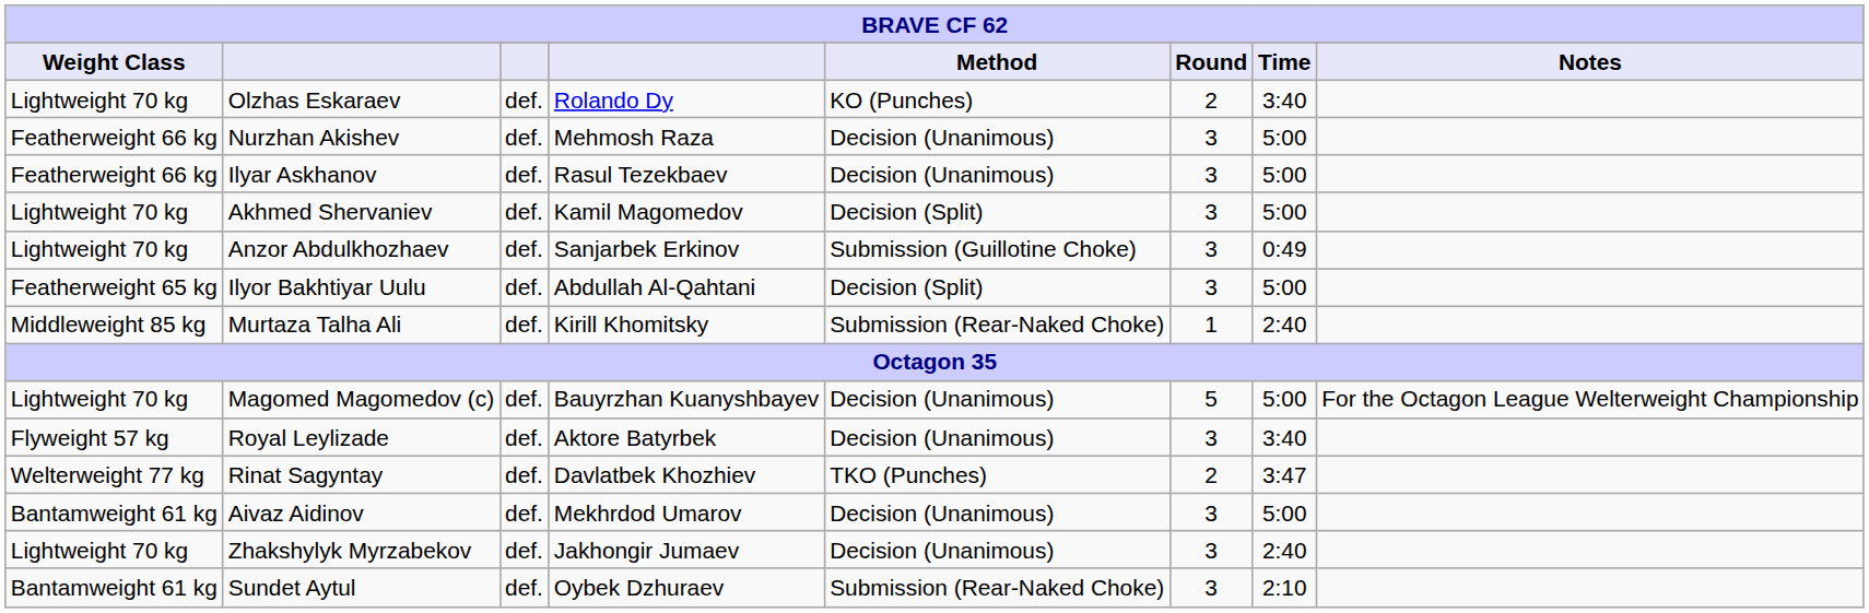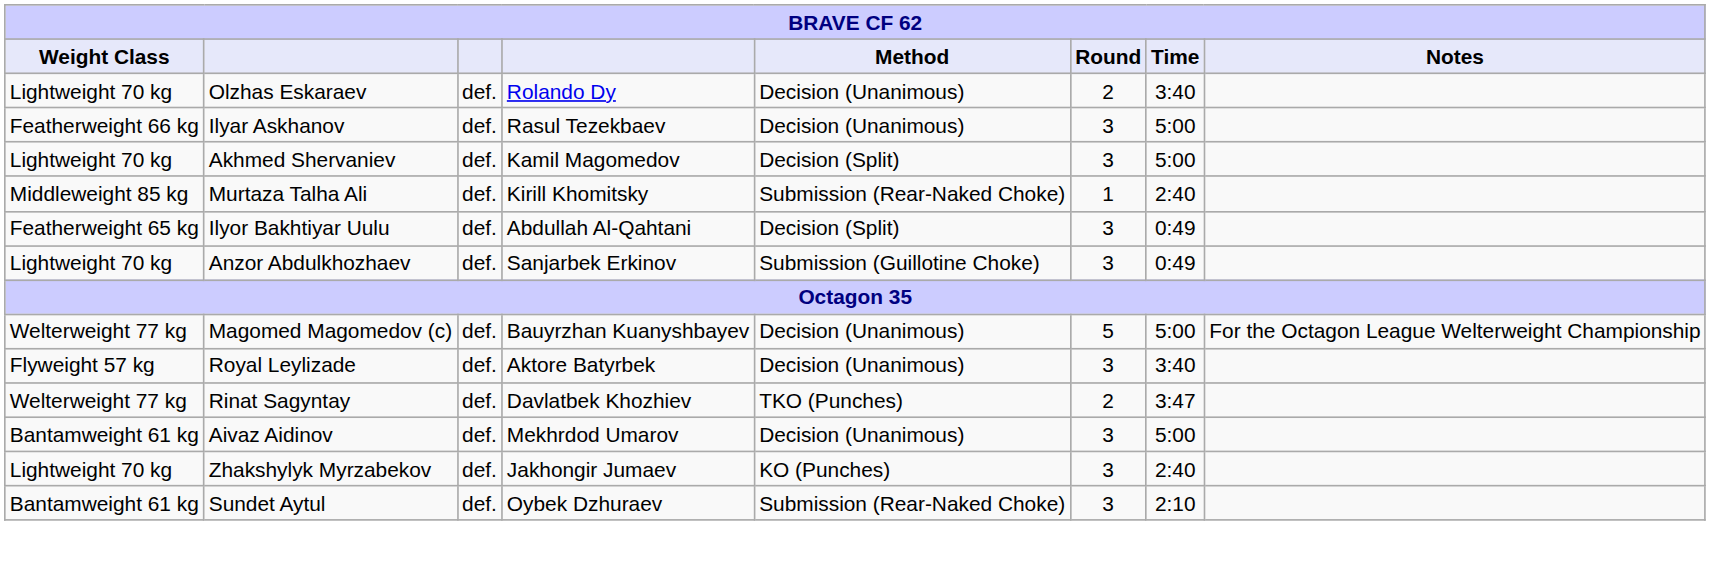Olzhas Eskaraev | Method: KO (Punches) -> Decision (Unanimous)
- row: Featherweight 66 kg | Nurzhan Akishev | def. | Mehmosh Raza | Decision (Unanimous) | 3 | 5:00
rows swapped: Murtaza Talha Ali <-> Anzor Abdulkhozhaev
Ilyor Bakhtiyar Uulu | Time: 5:00 -> 0:49
Magomed Magomedov (c) | Weight Class: Lightweight 70 kg -> Welterweight 77 kg
Zhakshylyk Myrzabekov | Method: Decision (Unanimous) -> KO (Punches)
